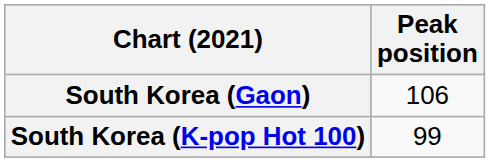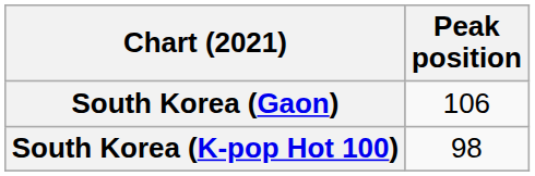South Korea (K-pop Hot 100) | Peak position: 99 -> 98
